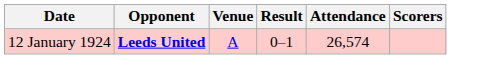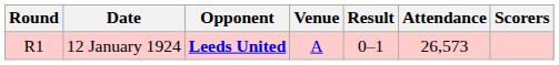+ column: Round | R1
12 January 1924 | Attendance: 26,574 -> 26,573
